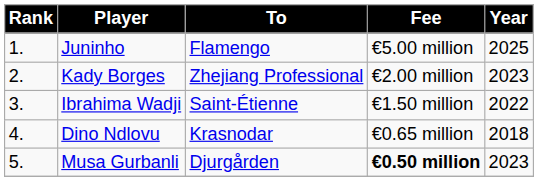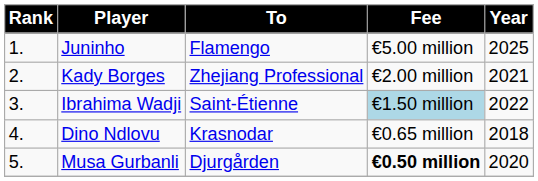Kady Borges | Year: 2023 -> 2021
Ibrahima Wadji | Fee: no background -> lightblue background
Musa Gurbanli | Year: 2023 -> 2020
